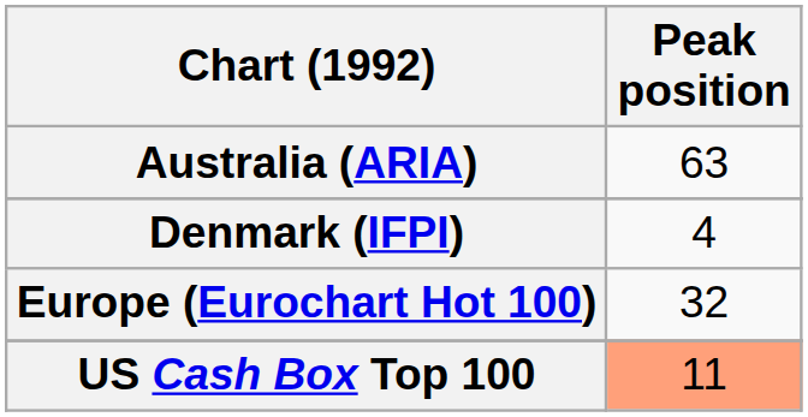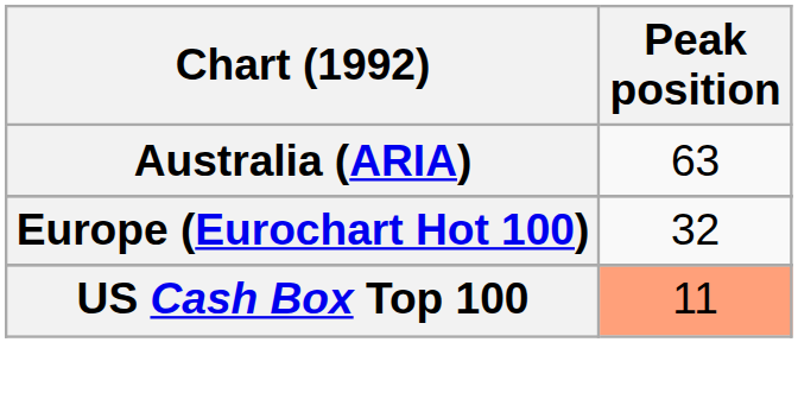- row: Denmark (IFPI) | 4
